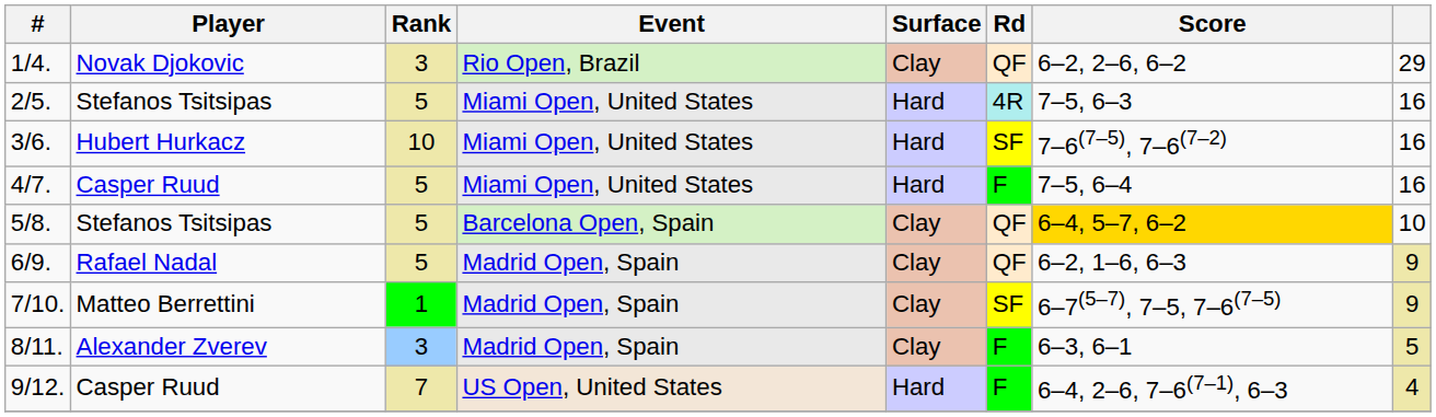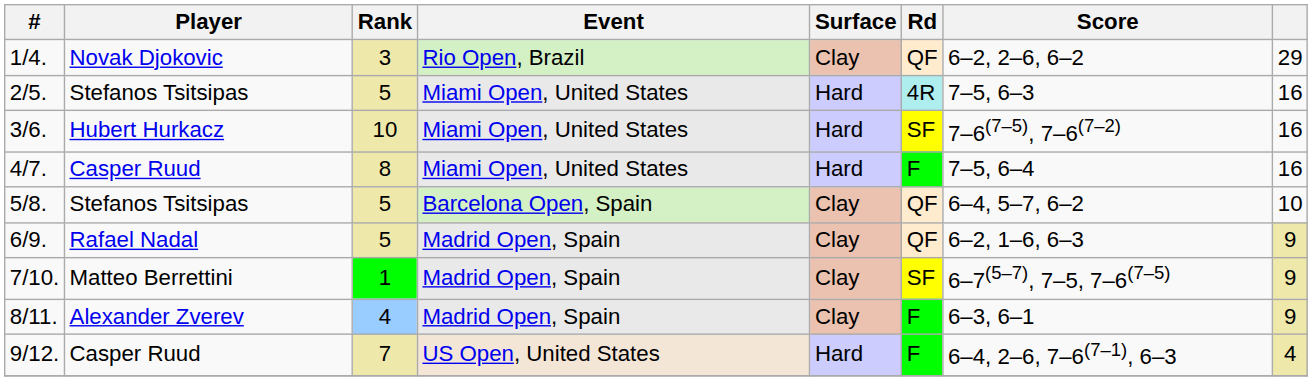4/7. | Rank: 5 -> 8
5/8. | Score: gold background -> no background
8/11. | Rank: 3 -> 4
8/11. | column 8: 5 -> 9
